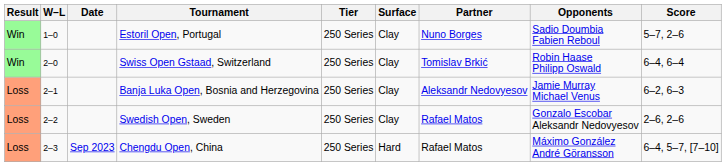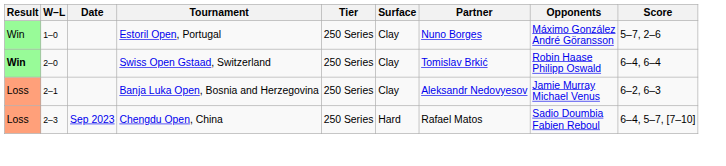Estoril Open, Portugal | Opponents: Sadio Doumbia Fabien Reboul -> Máximo González André Göransson
Swiss Open Gstaad, Switzerland | Result: normal -> bold
- row: Loss | 2–2 | Swedish Open, Sweden | 250 Series | Clay | Rafael Matos | Gonzalo Escobar Aleksandr Nedovyesov | 2–6, 2–6
Chengdu Open, China | Opponents: Máximo González André Göransson -> Sadio Doumbia Fabien Reboul
